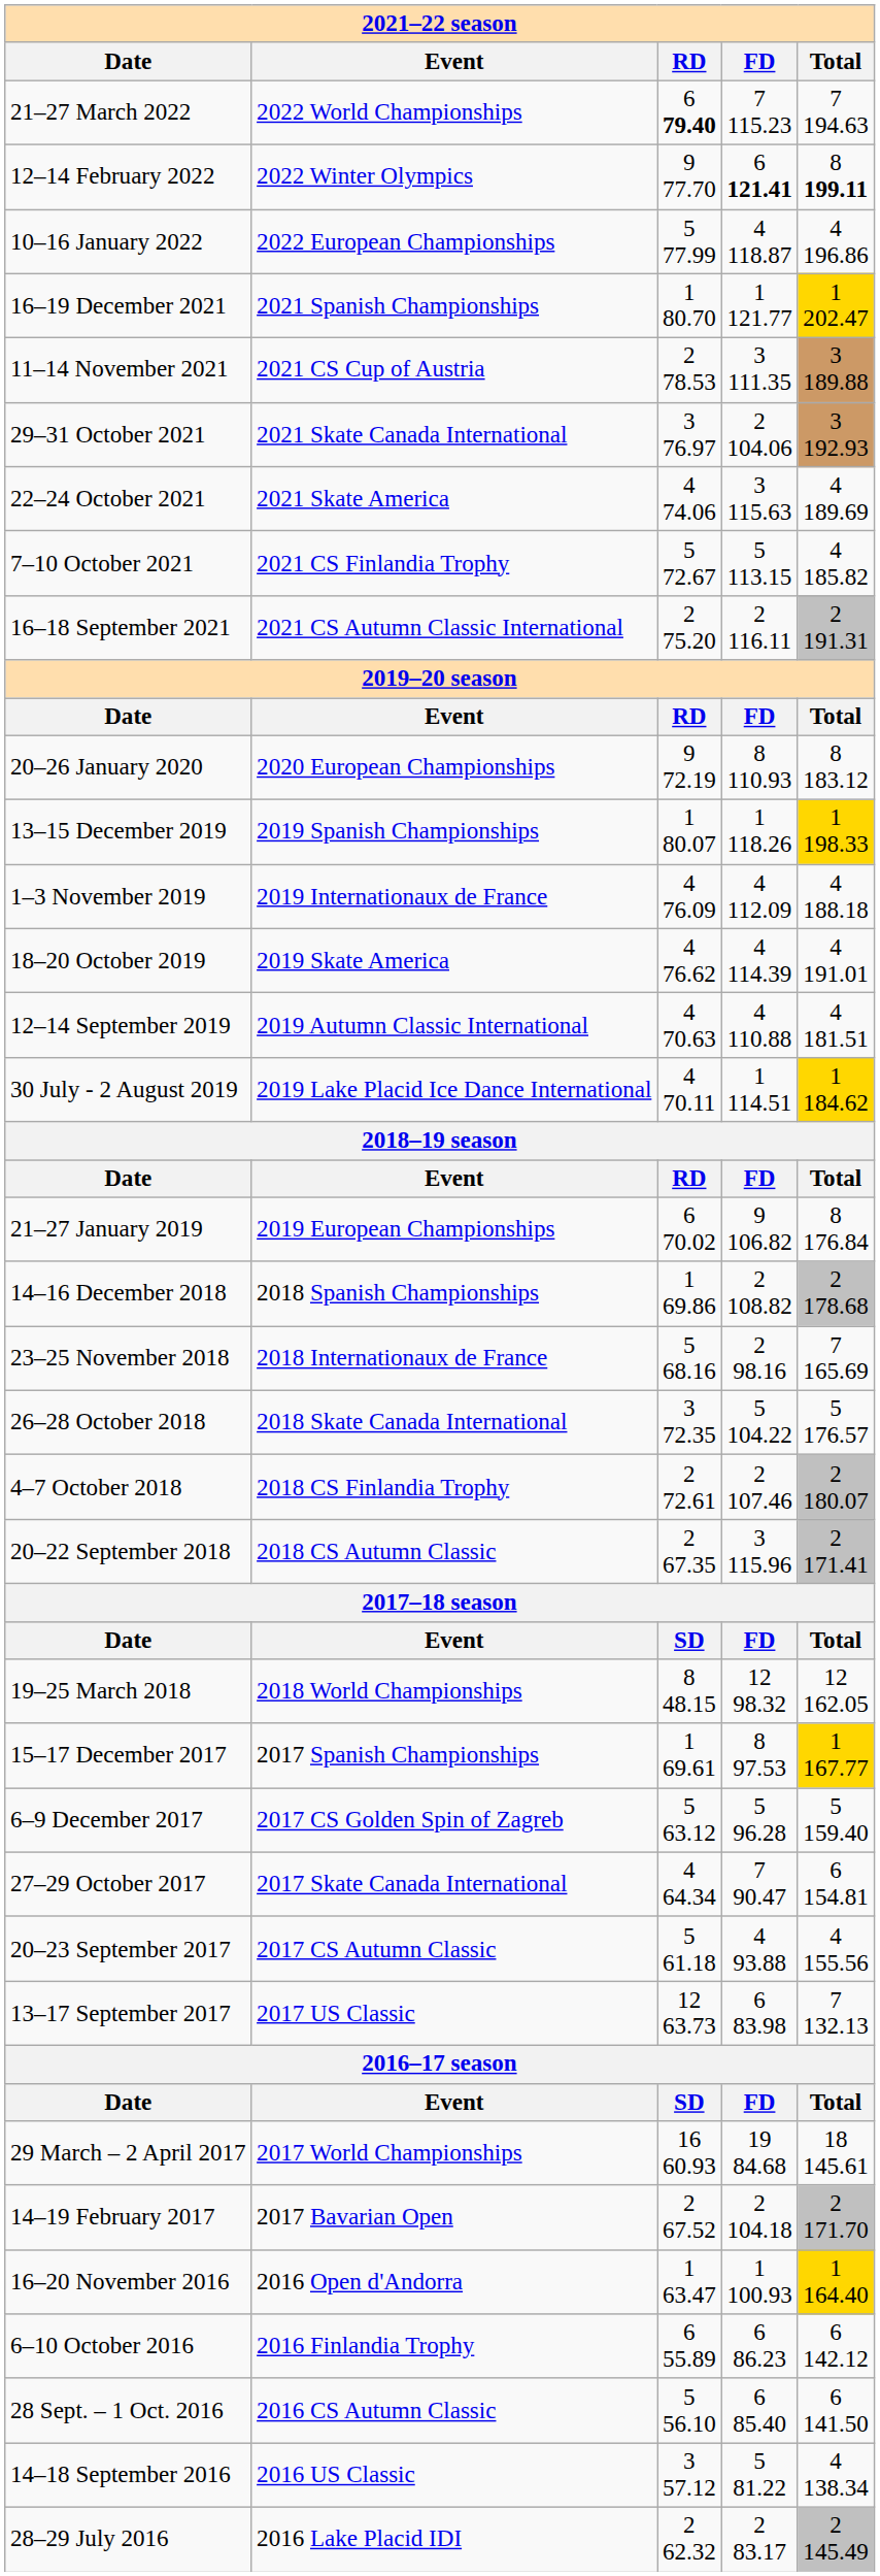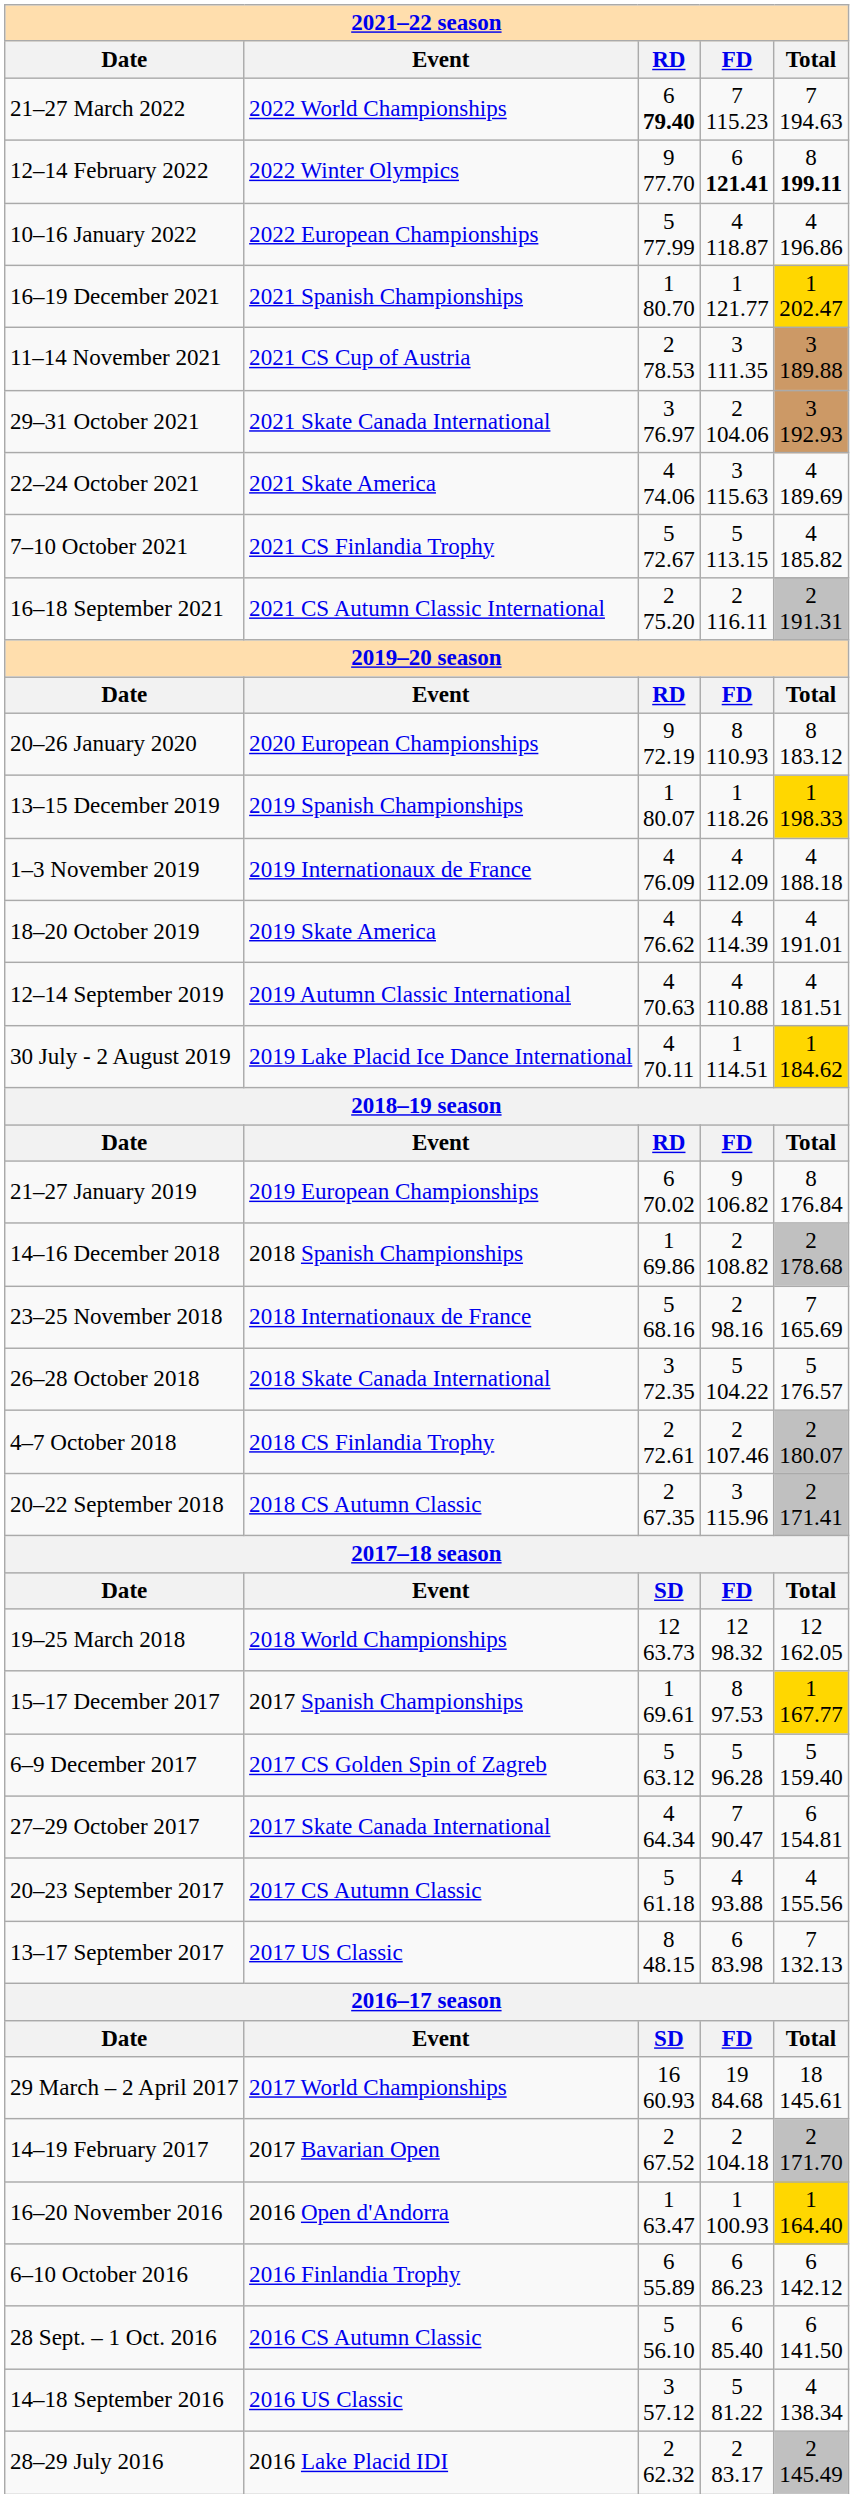19–25 March 2018 | column 3: 8 48.15 -> 12 63.73
13–17 September 2017 | column 3: 12 63.73 -> 8 48.15
